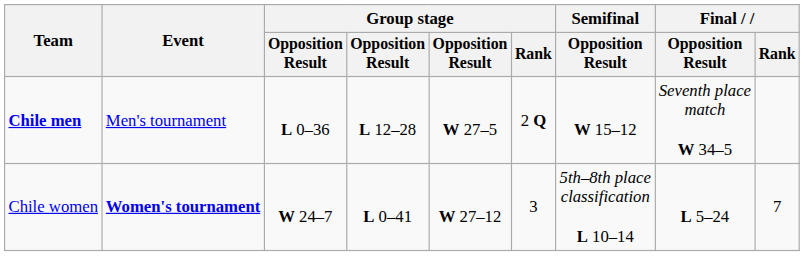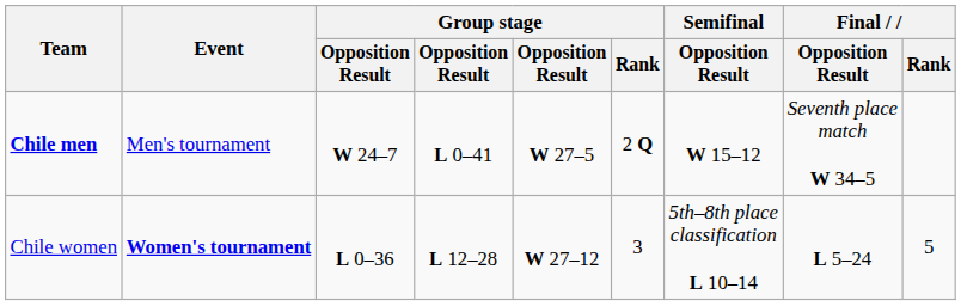Chile men | column 3: L 0–36 -> W 24–7
Chile men | column 4: L 12–28 -> L 0–41
Chile women | column 3: W 24–7 -> L 0–36
Chile women | column 4: L 0–41 -> L 12–28
Chile women | Final / Rank: 7 -> 5
